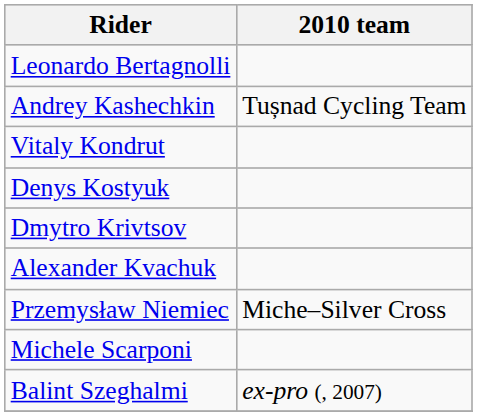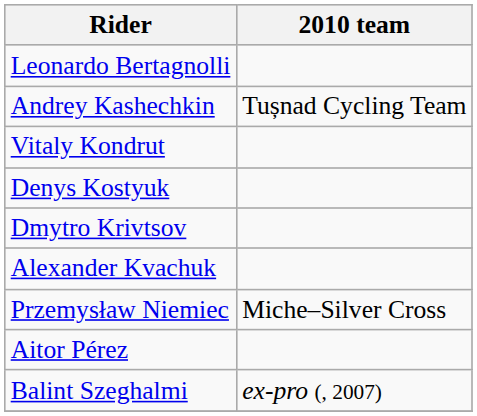+ row: Aitor Pérez
- row: Michele Scarponi
